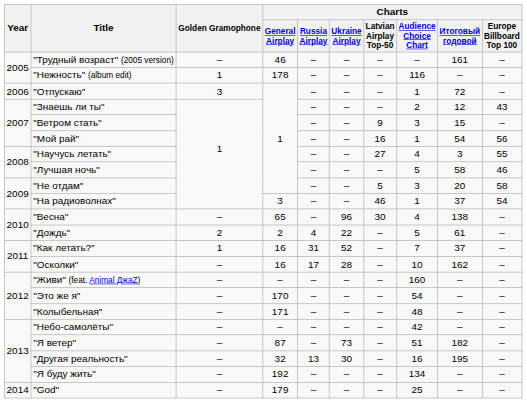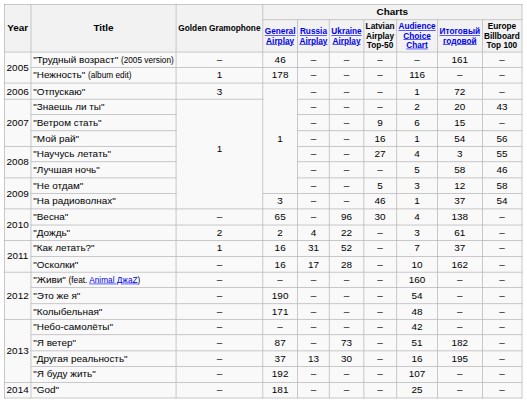"Знаешь ли ты" | Charts / Итоговый годовой: 12 -> 20
"Ветром стать" | Charts / Audience Choice Chart: 3 -> 6
"Не отдам" | Charts / Итоговый годовой: 20 -> 12
"Дождь" | Charts / Audience Choice Chart: 5 -> 3
"Это же я" | Charts / General Airplay: 170 -> 190
"Другая реальность" | Charts / General Airplay: 32 -> 37
"Я буду жить" | Charts / Audience Choice Chart: 134 -> 107
"God" | Charts / General Airplay: 179 -> 181
